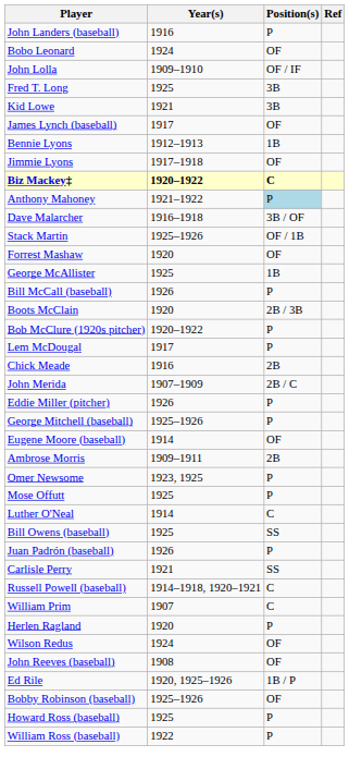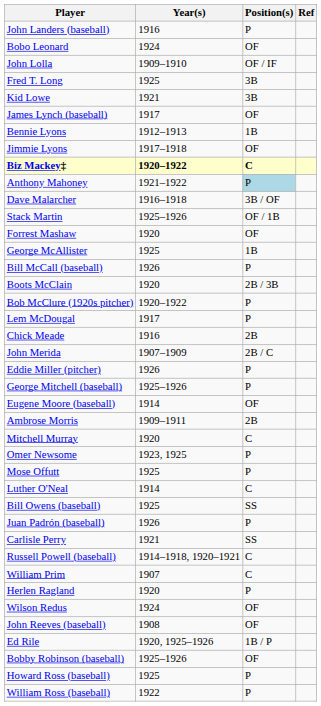+ row: Mitchell Murray | 1920 | C
